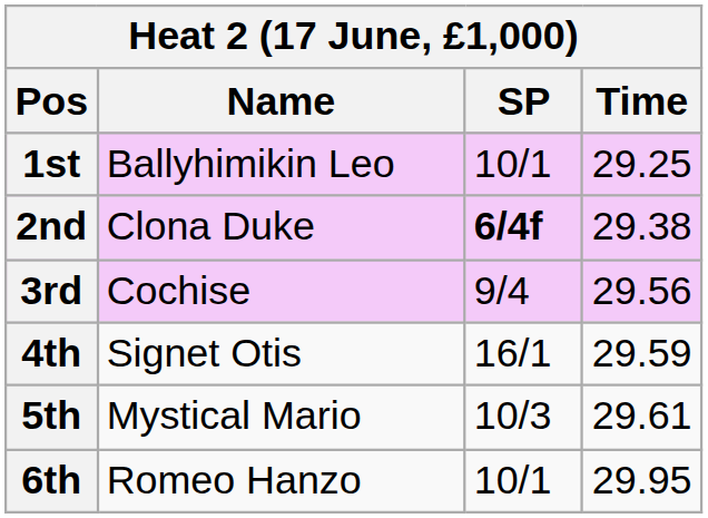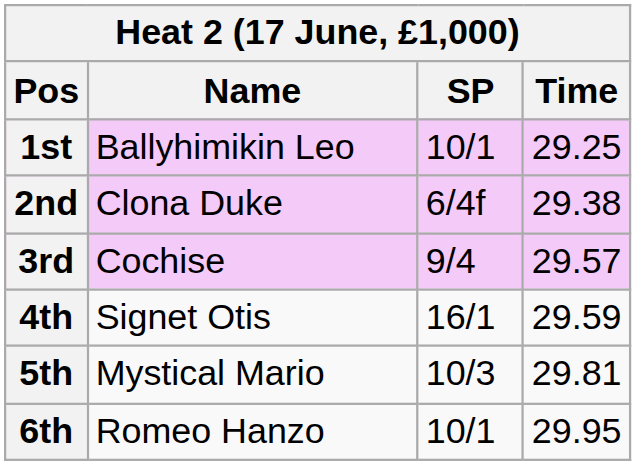2nd | SP: bold -> normal
3rd | Time: 29.56 -> 29.57
5th | Time: 29.61 -> 29.81
